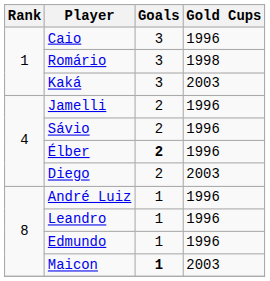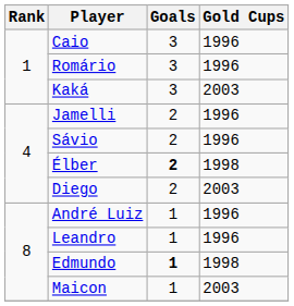Romário | Gold Cups: 1998 -> 1996
Élber | Gold Cups: 1996 -> 1998
Edmundo | Goals: normal -> bold
Edmundo | Gold Cups: 1996 -> 1998
Maicon | Goals: bold -> normal
